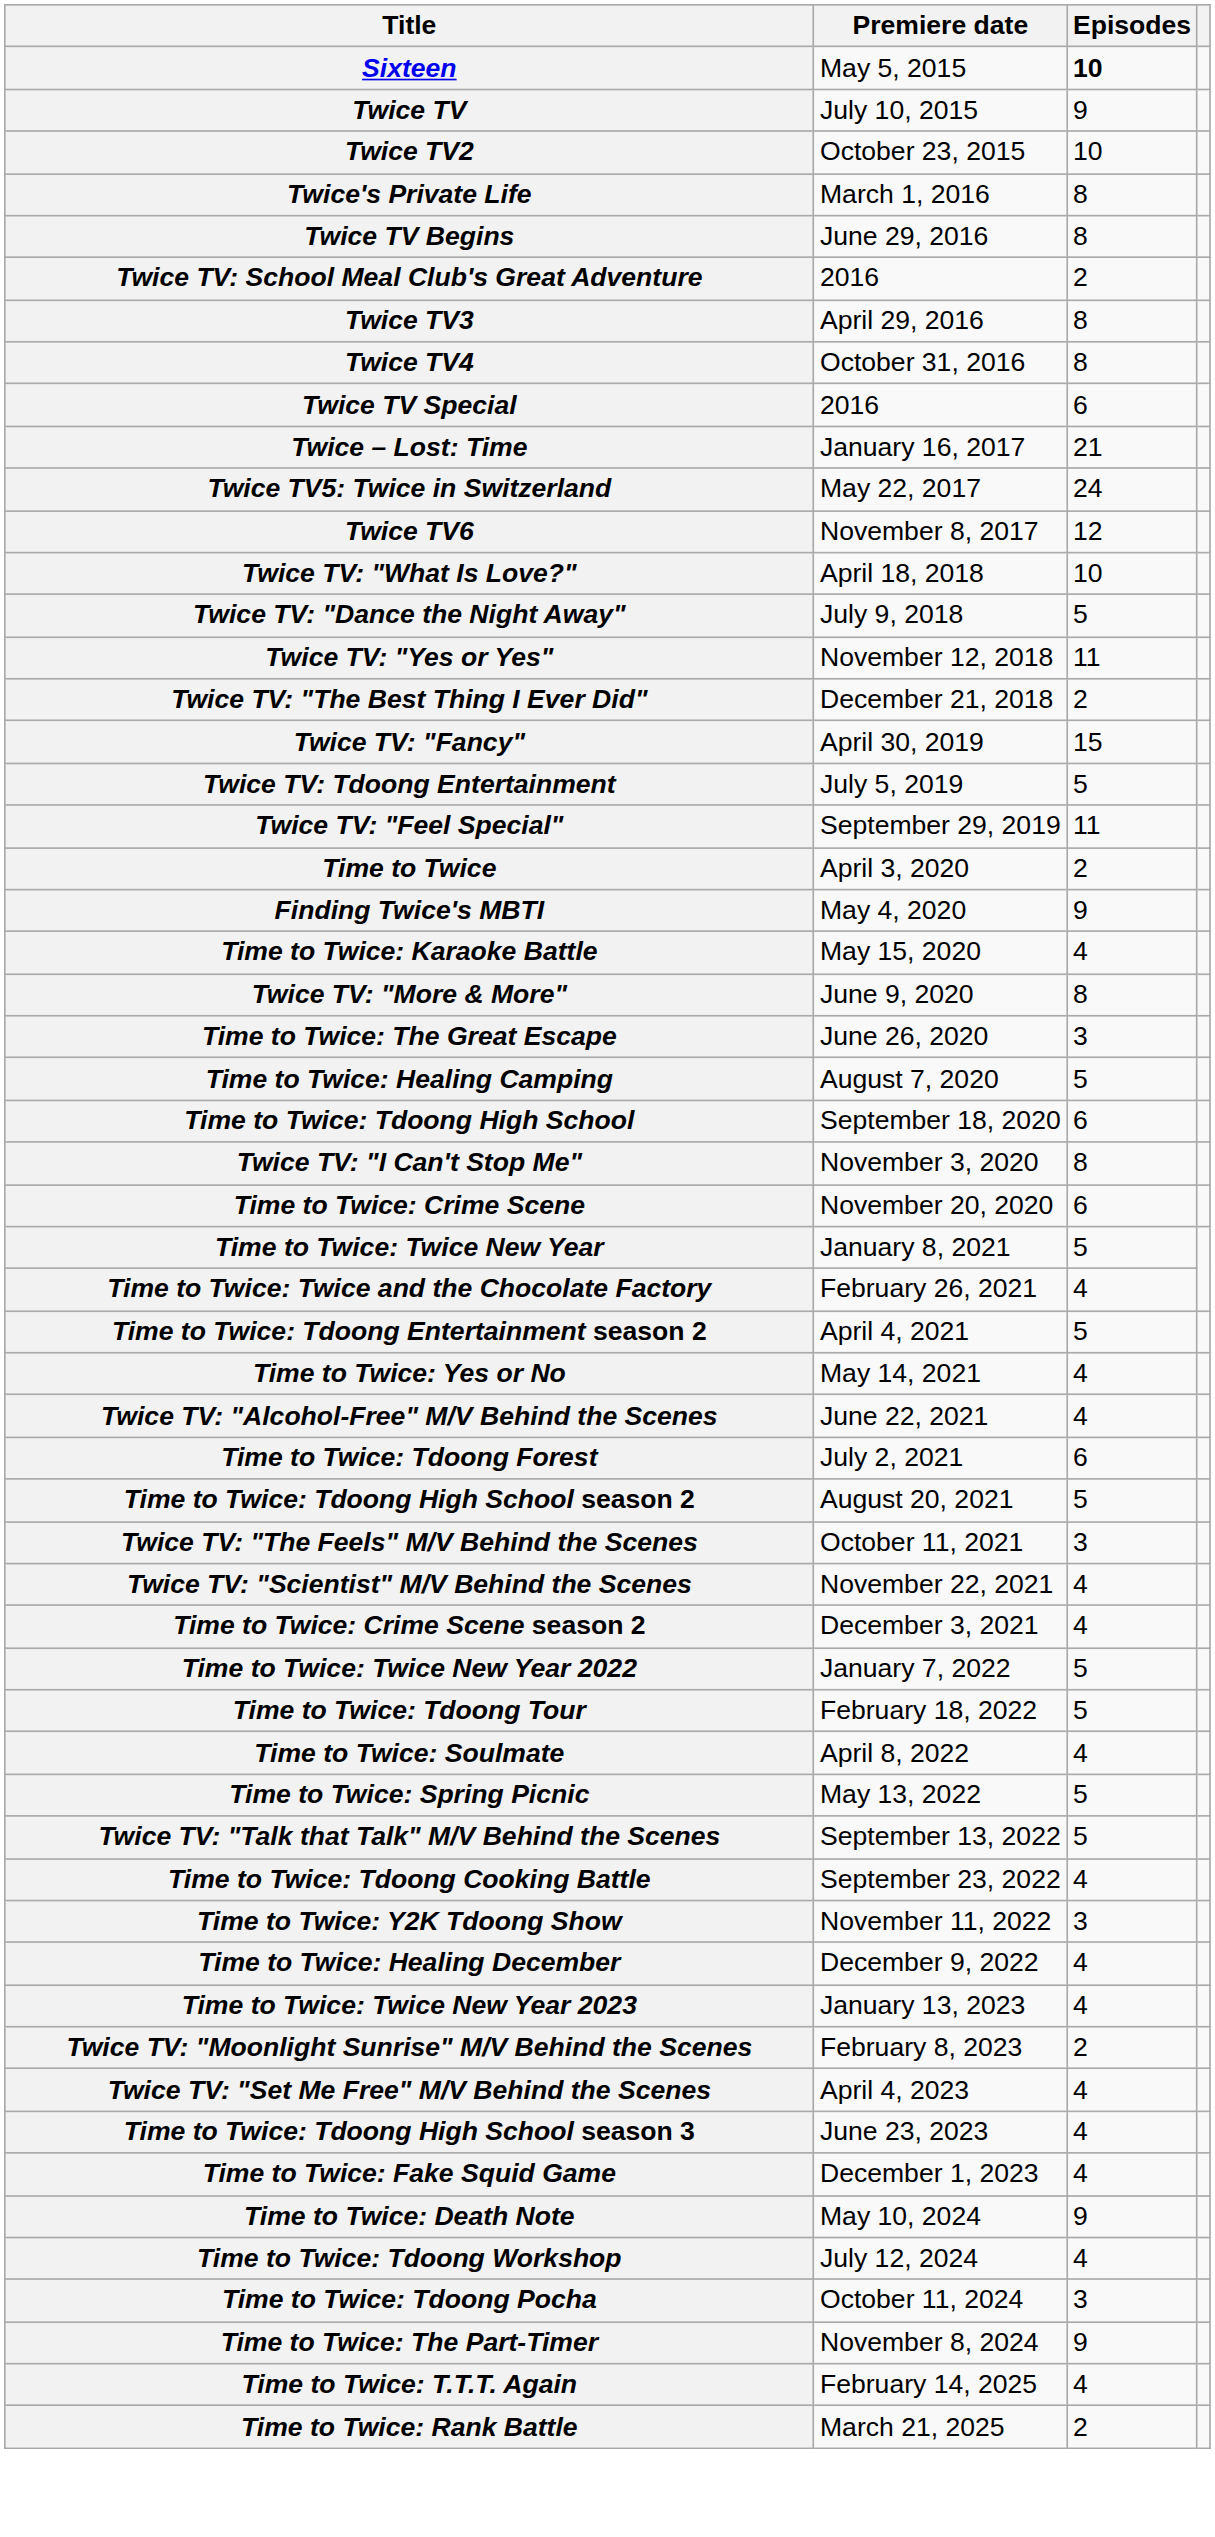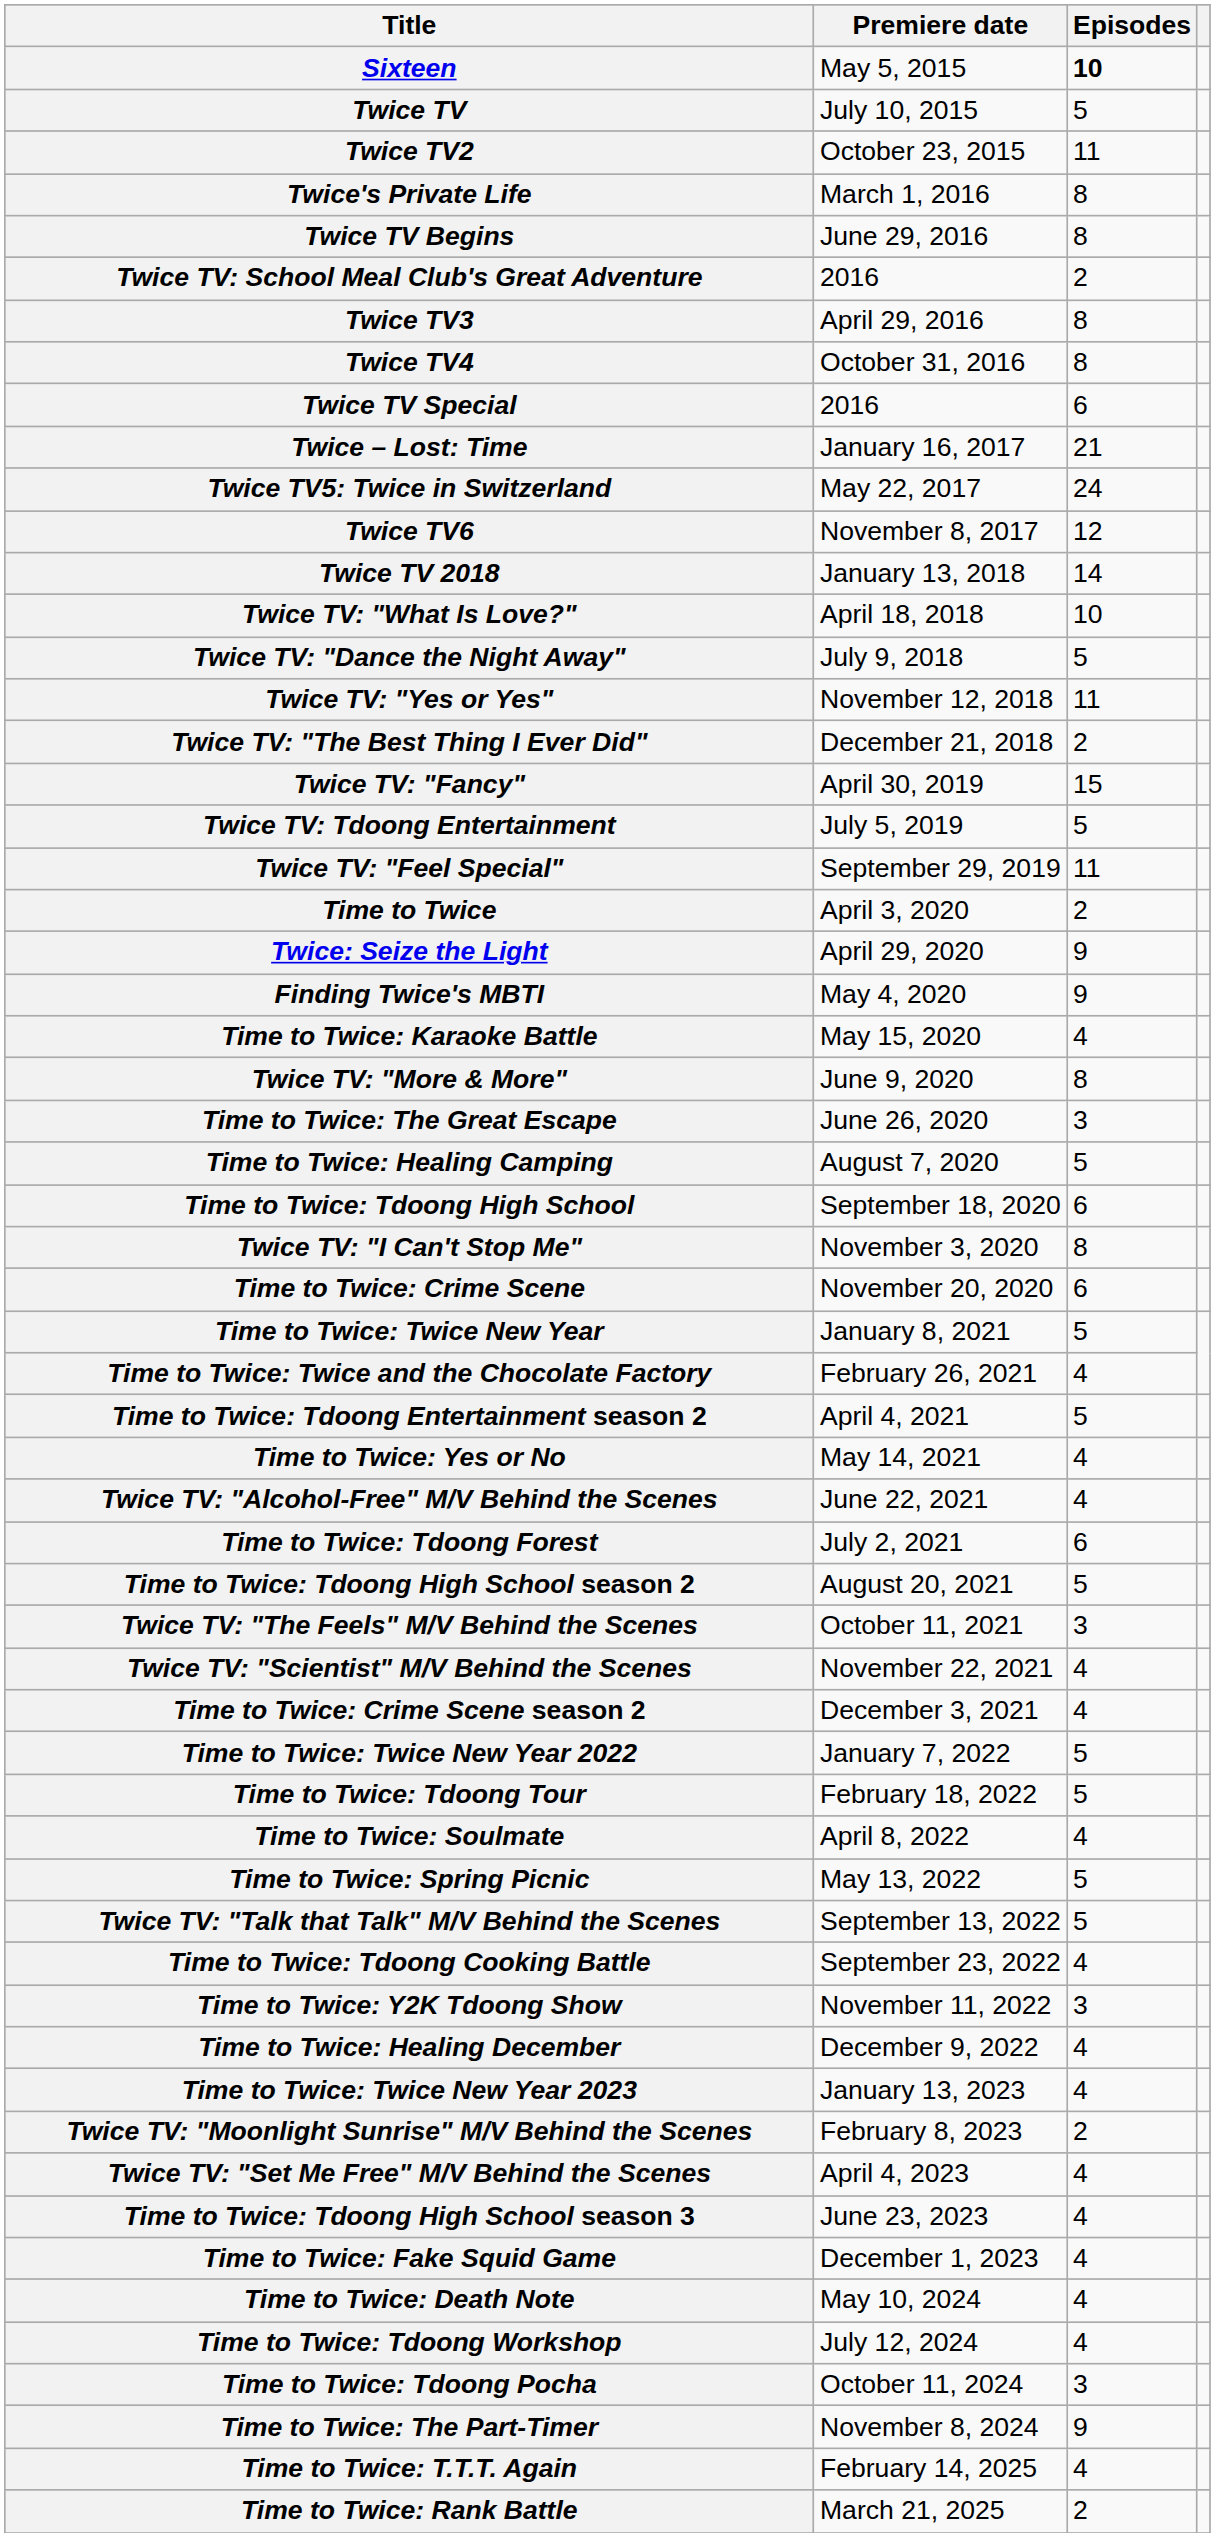Twice TV | Episodes: 9 -> 5
Twice TV2 | Episodes: 10 -> 11
+ row: Twice TV 2018 | January 13, 2018 | 14
+ row: Twice: Seize the Light | April 29, 2020 | 9
Time to Twice: Death Note | Episodes: 9 -> 4
